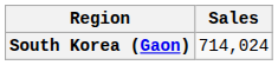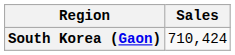South Korea (Gaon) | Sales: 714,024 -> 710,424
